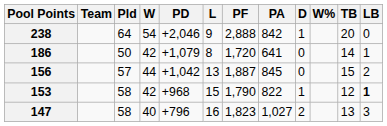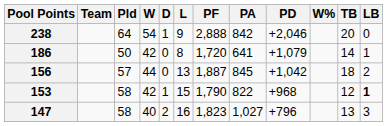columns swapped: D <-> PD
156 | TB: 15 -> 18
